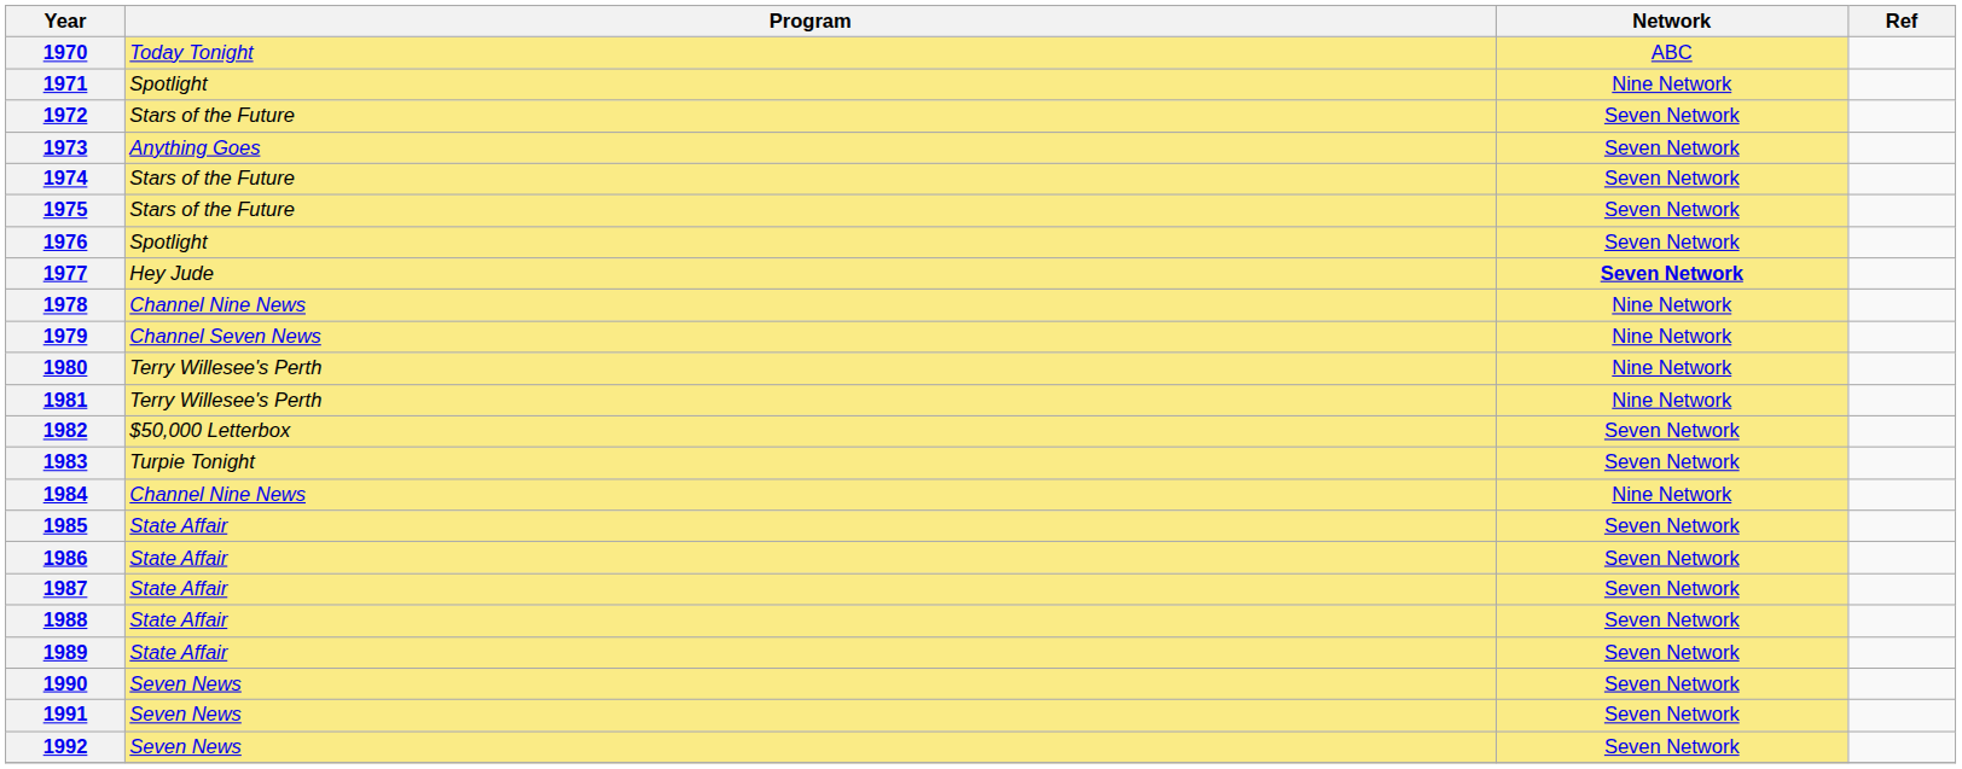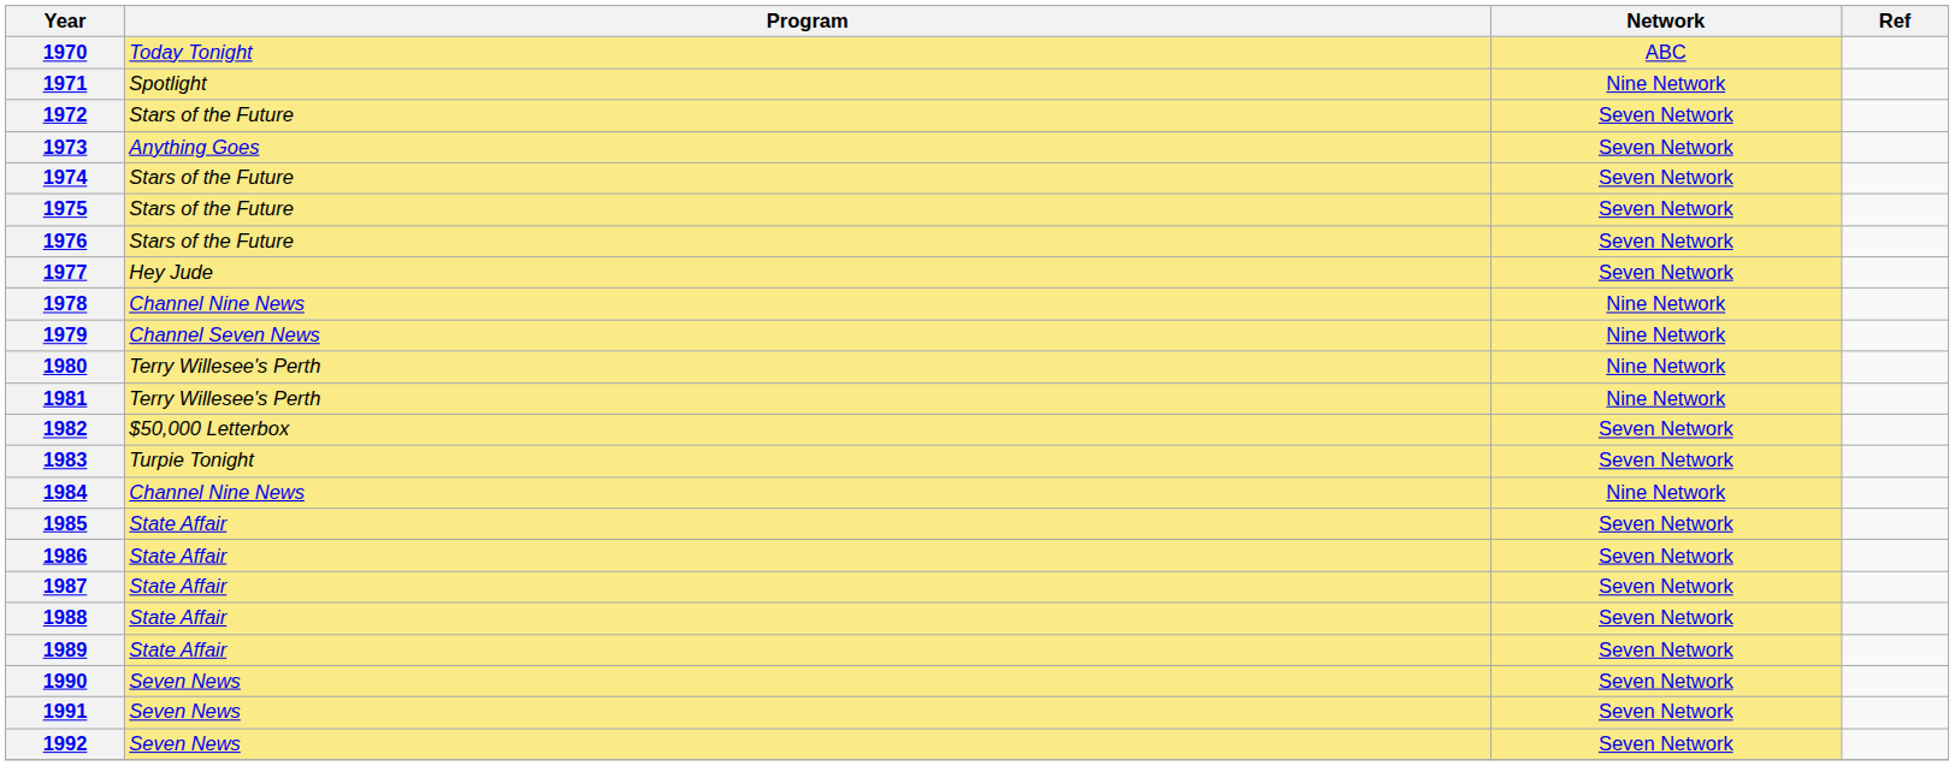1976 | Program: Spotlight -> Stars of the Future
1977 | Network: bold -> normal
